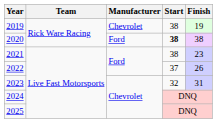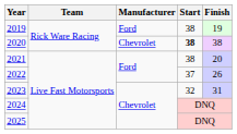2019 | Manufacturer: Chevrolet -> Ford
2020 | Manufacturer: Ford -> Chevrolet
2021 | Finish: 23 -> 20
